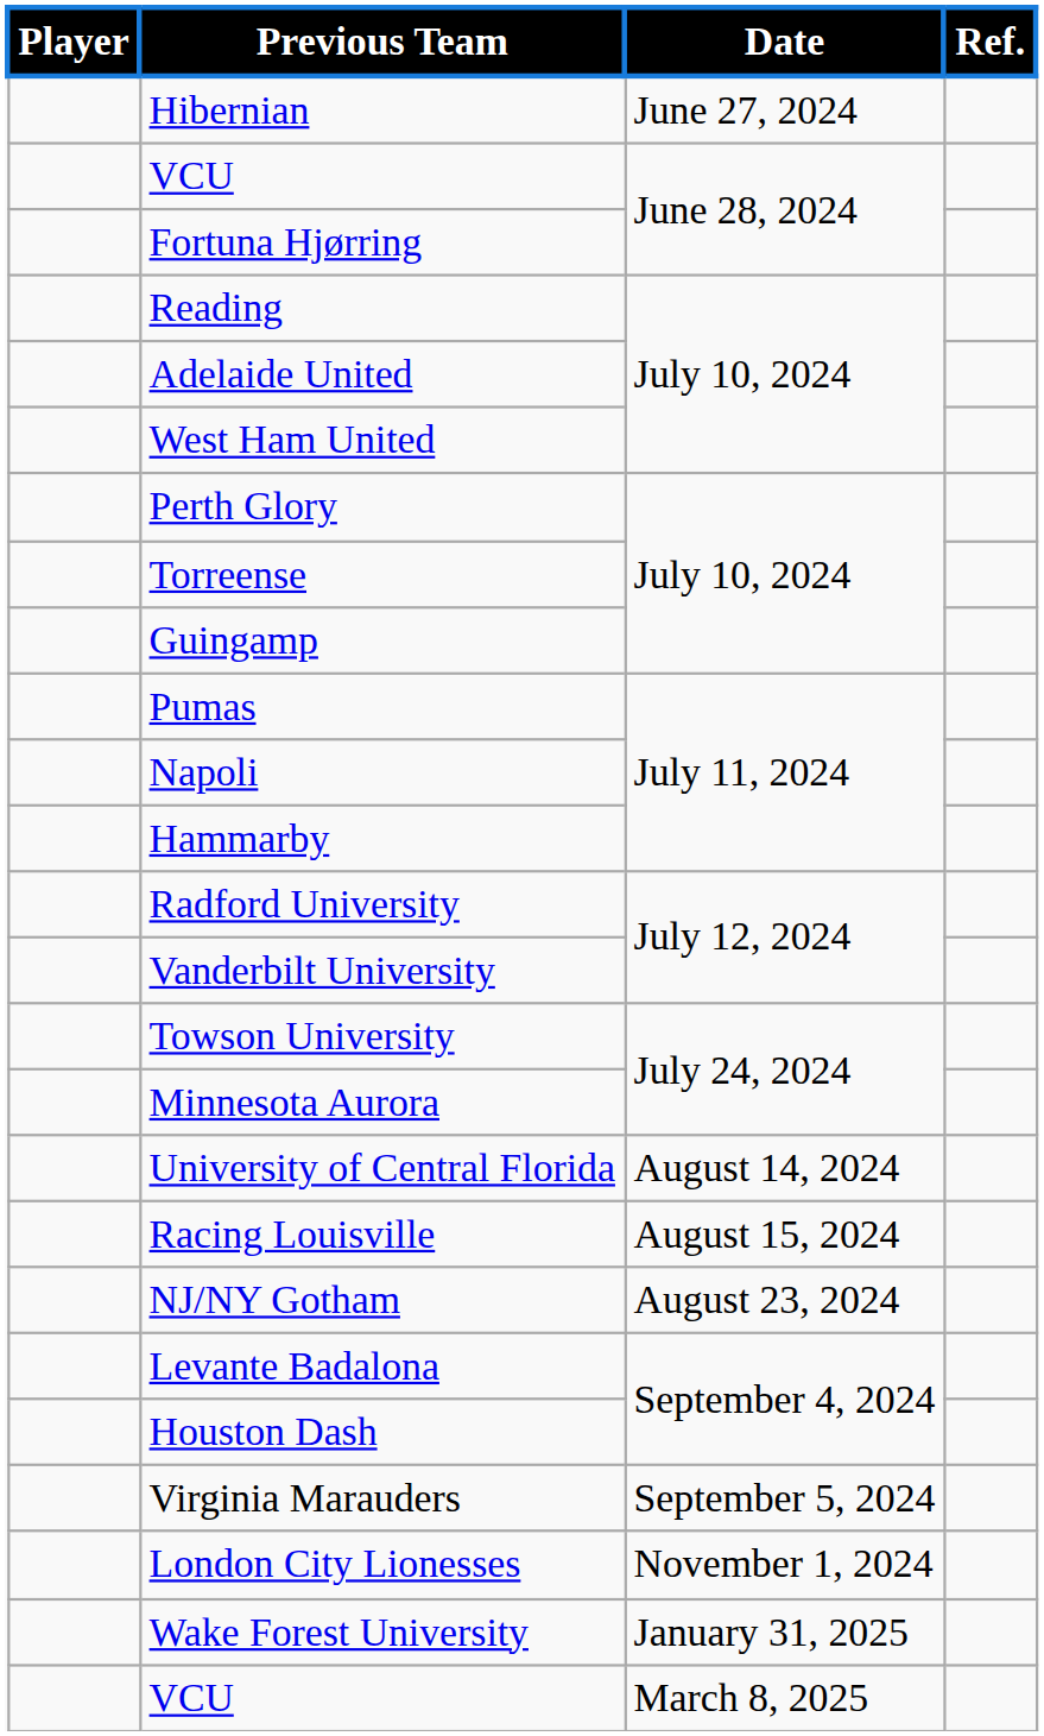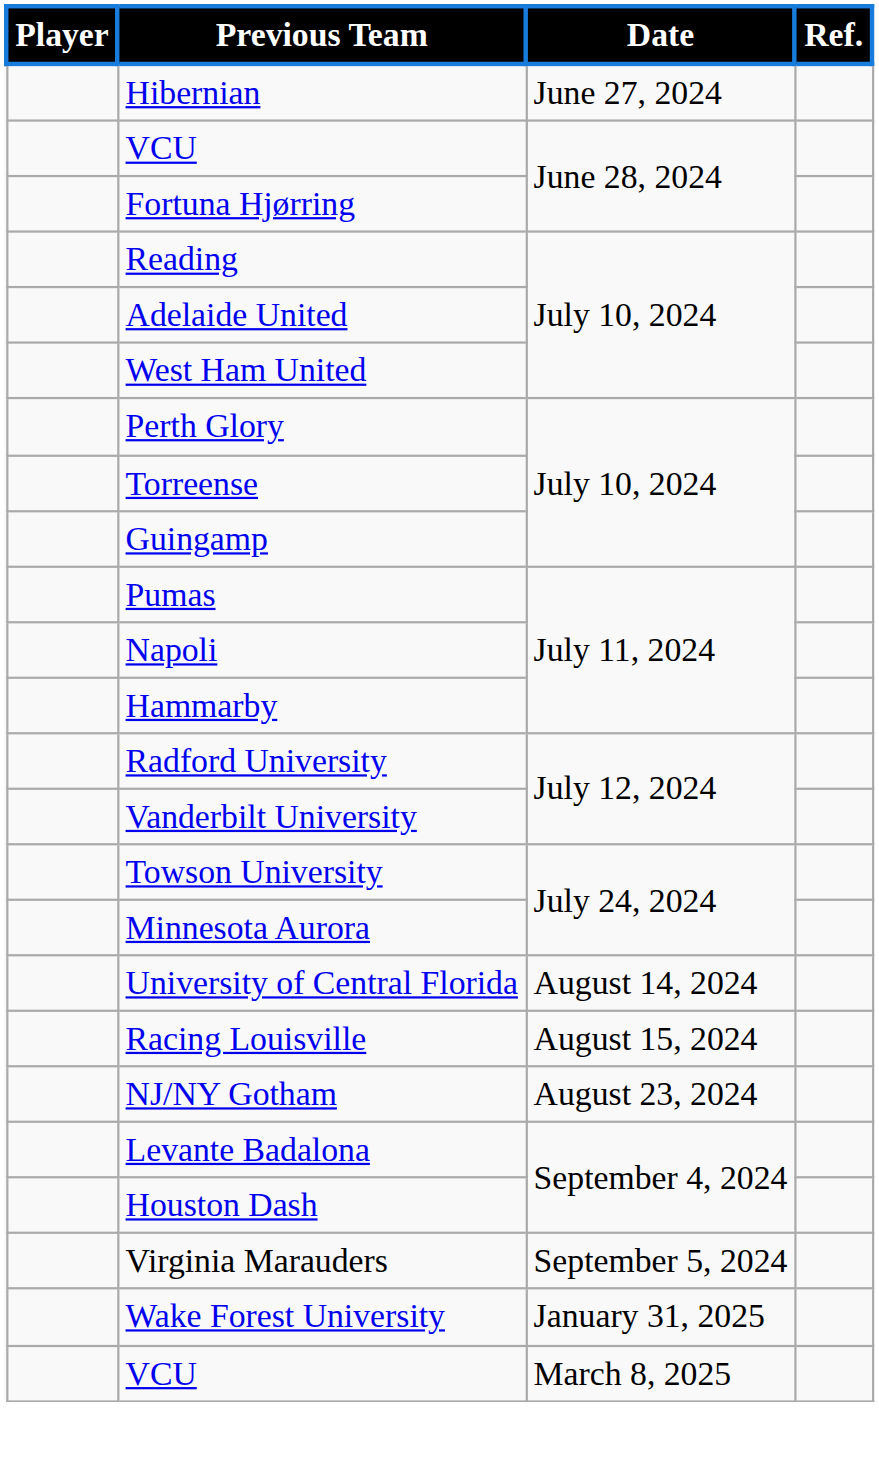- row: London City Lionesses | November 1, 2024
